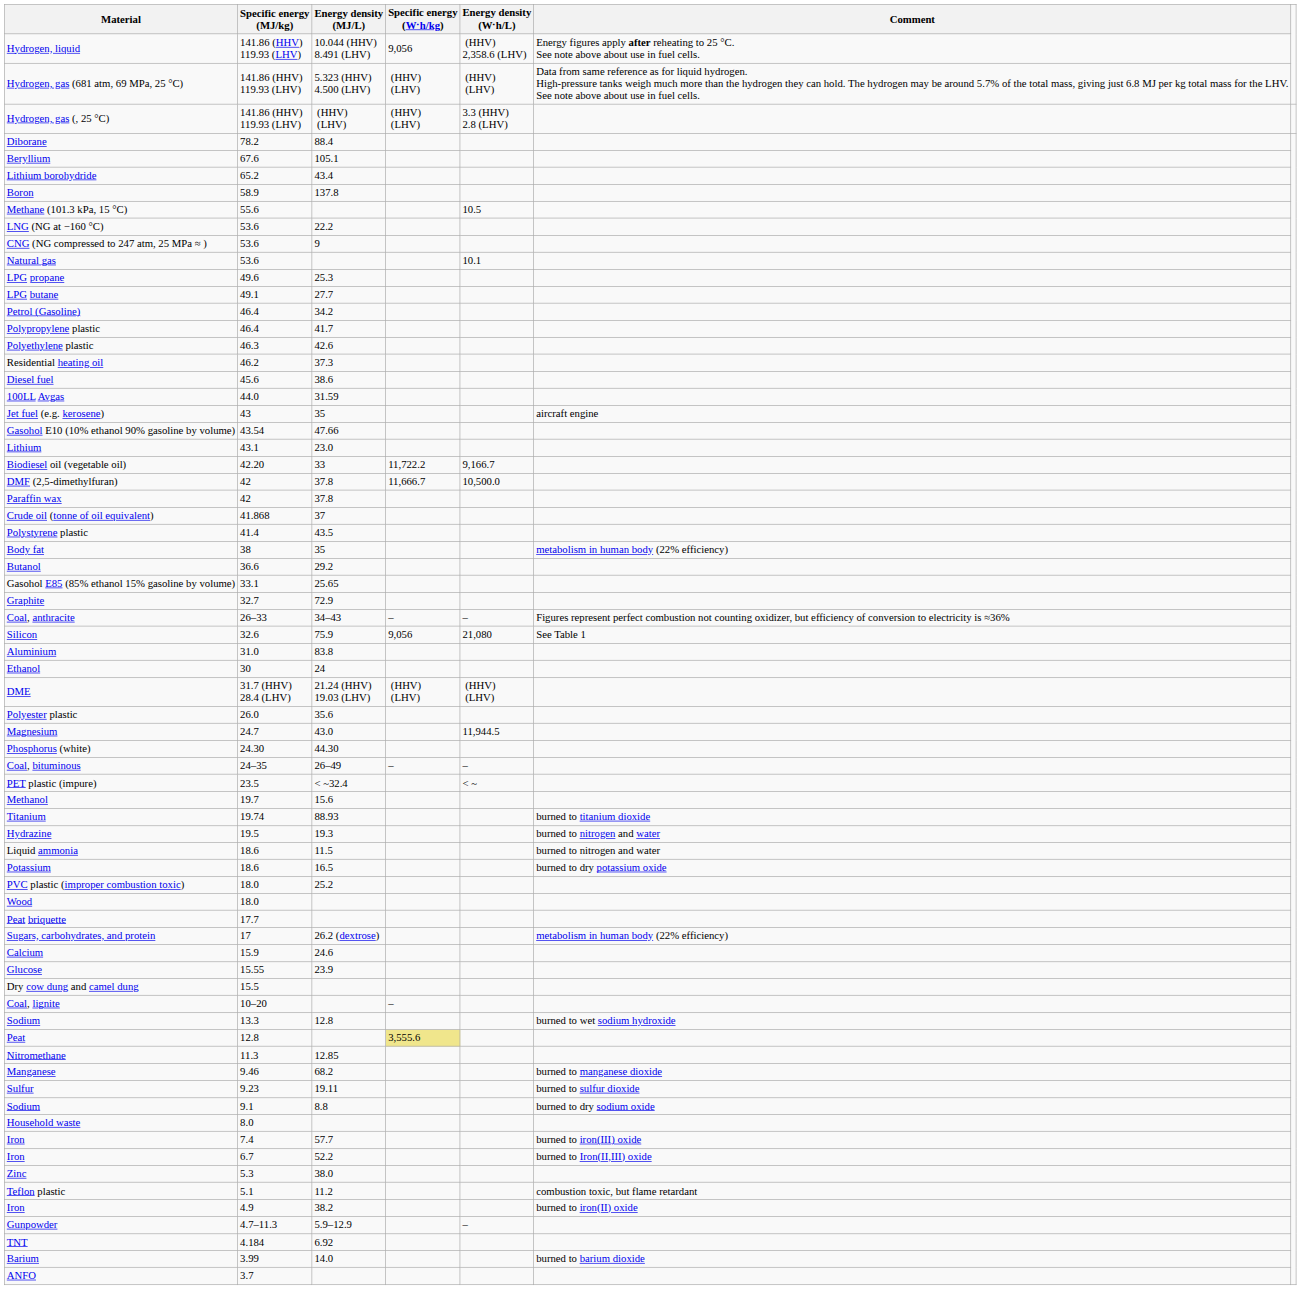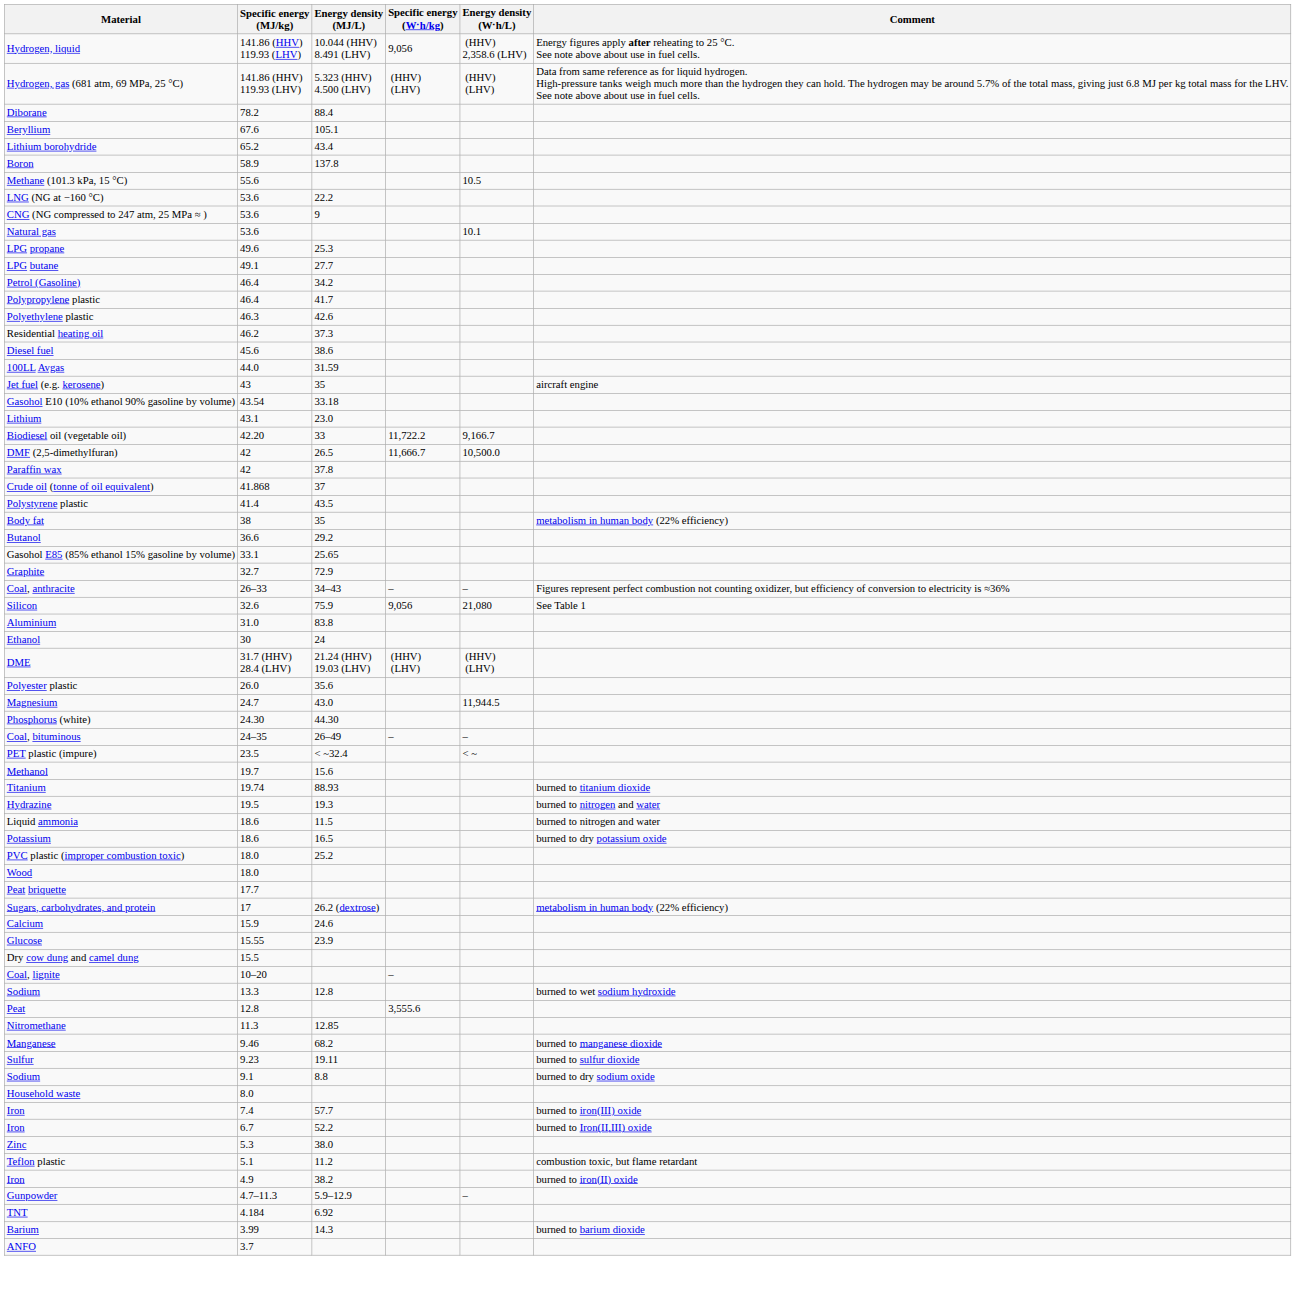- row: Hydrogen, gas (, 25 °C) | 141.86 (HHV) 119.93 (LHV) | (HHV) (LHV) | (HHV) (LHV) | 3.3 (HHV) 2.8 (LHV)
Gasohol E10 (10% ethanol 90% gasoline by volume) | Energy density (MJ/L): 47.66 -> 33.18
DMF (2,5-dimethylfuran) | Energy density (MJ/L): 37.8 -> 26.5
Peat | Specific energy (W⋅h/kg): khaki background -> no background
Barium | Energy density (MJ/L): 14.0 -> 14.3
